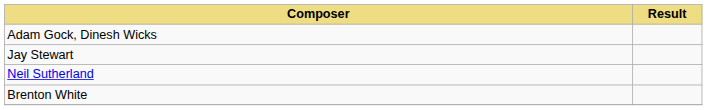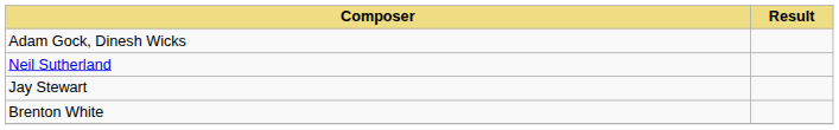rows swapped: Jay Stewart <-> Neil Sutherland
